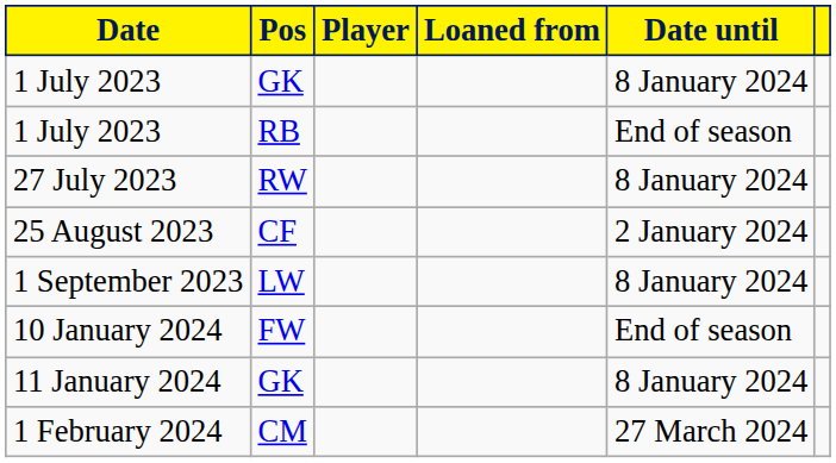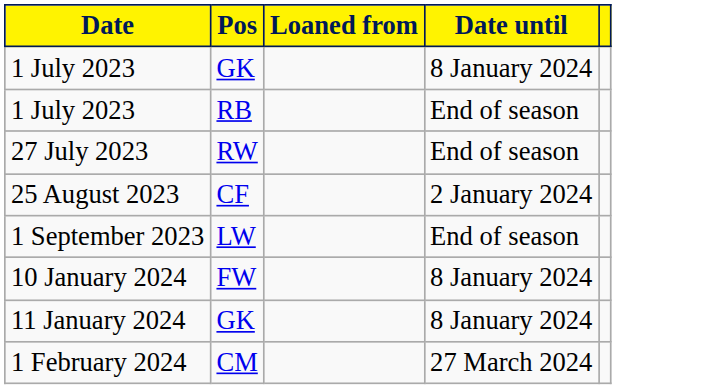- column: Player
27 July 2023 | Date until: 8 January 2024 -> End of season
1 September 2023 | Date until: 8 January 2024 -> End of season
10 January 2024 | Date until: End of season -> 8 January 2024
